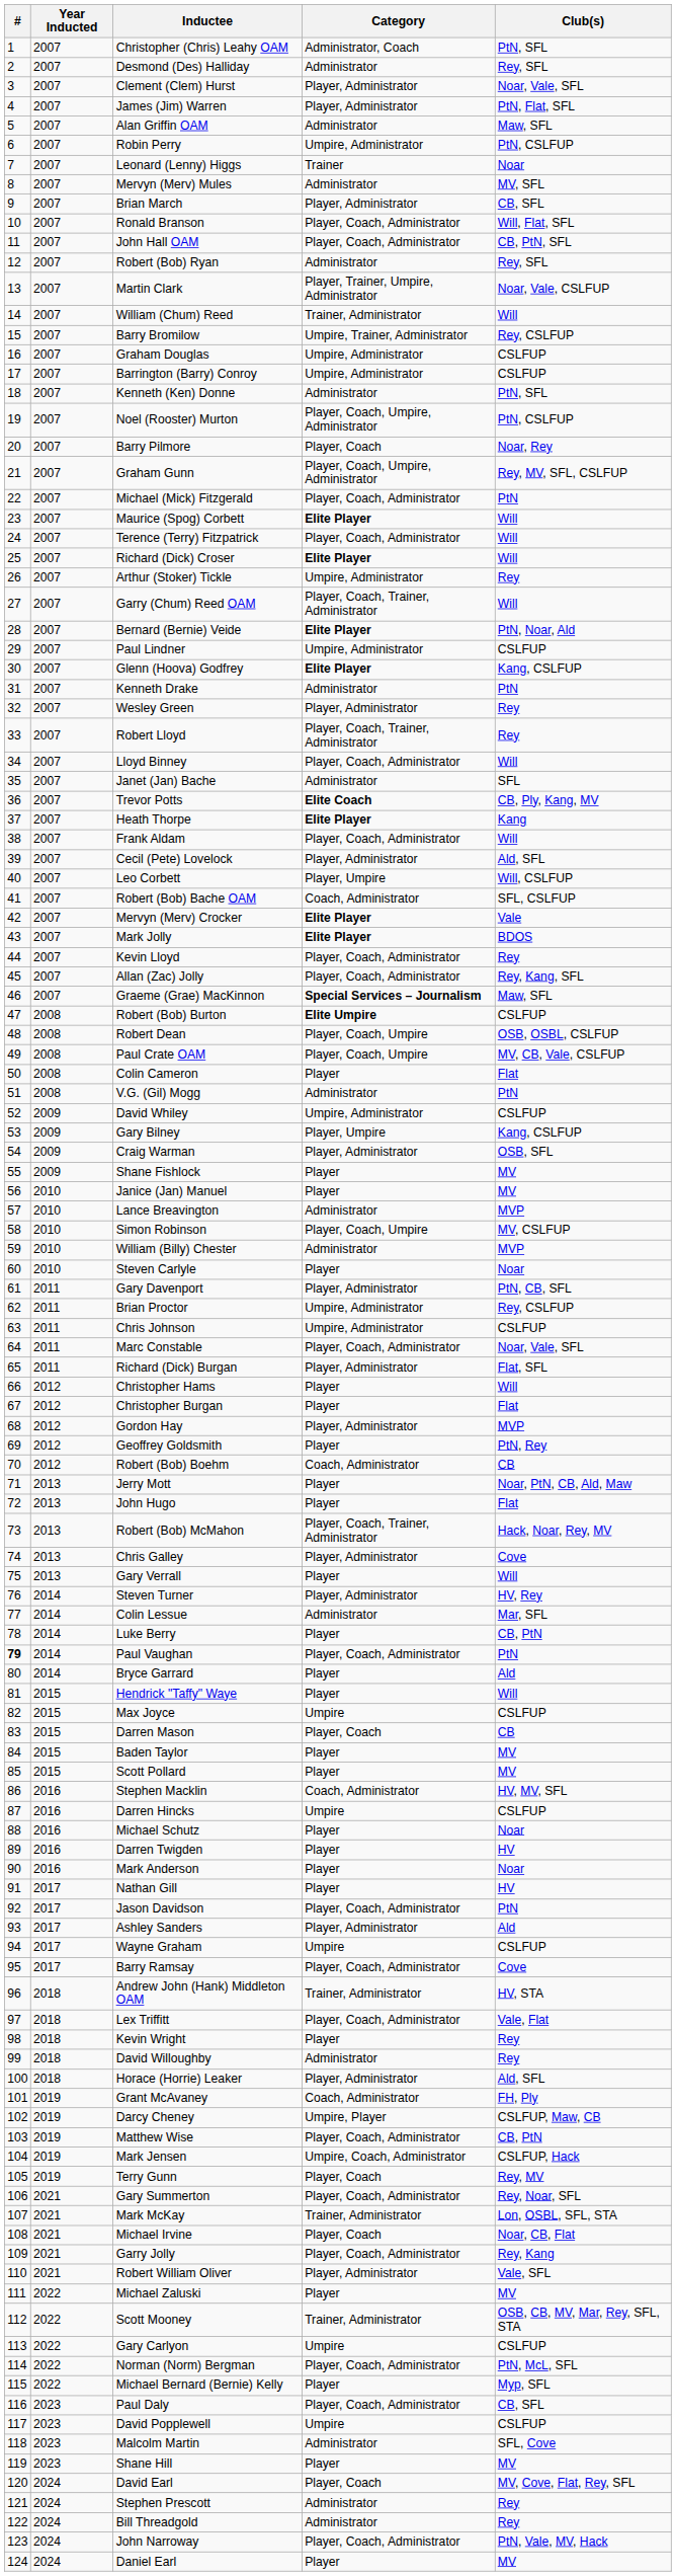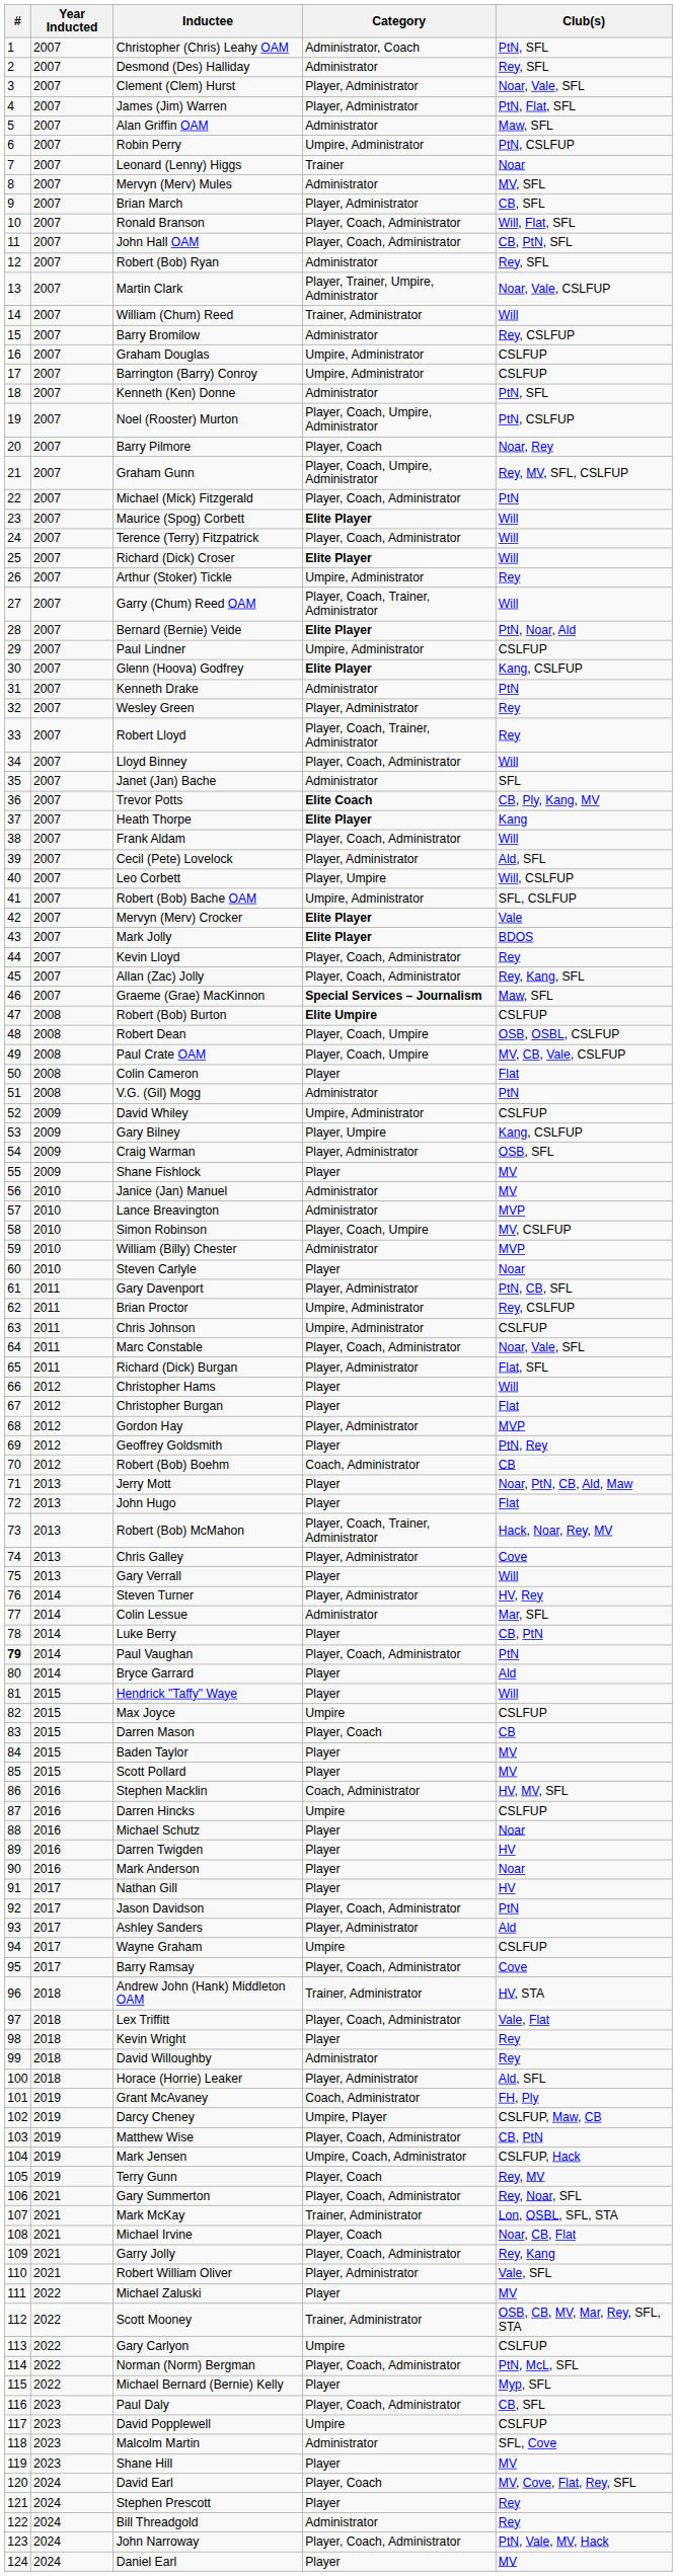Barry Bromilow | Category: Umpire, Trainer, Administrator -> Administrator
Robert (Bob) Bache OAM | Category: Coach, Administrator -> Umpire, Administrator
Janice (Jan) Manuel | Category: Player -> Administrator
Stephen Prescott | Category: Administrator -> Player
